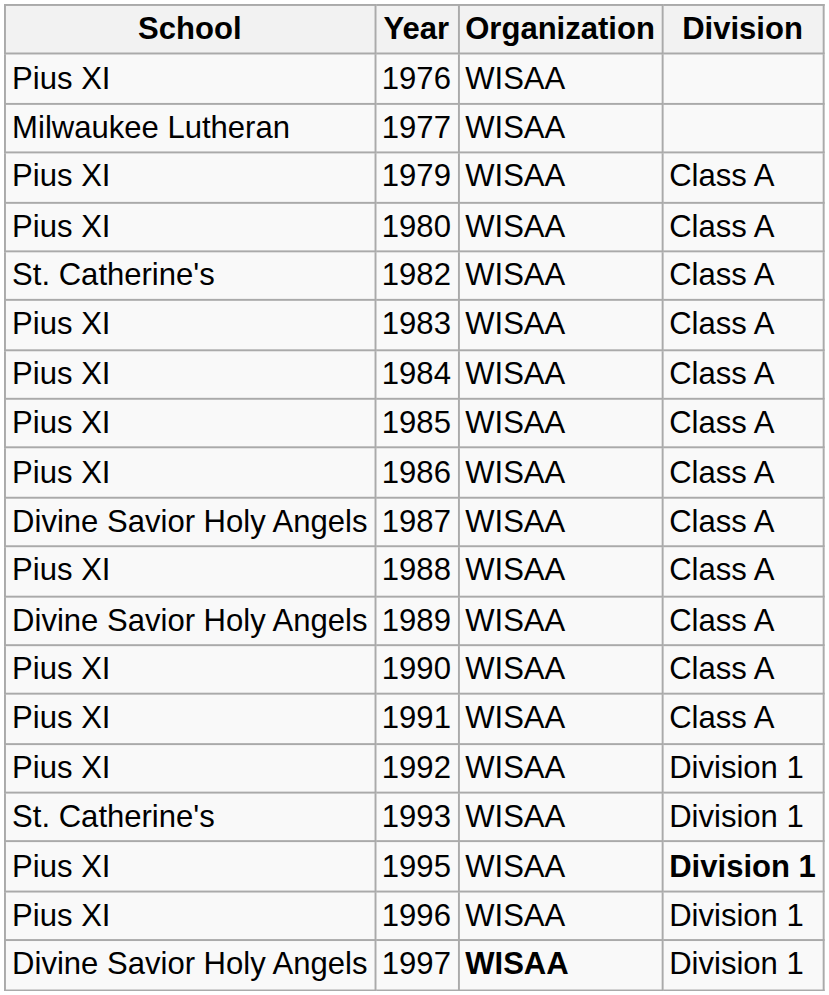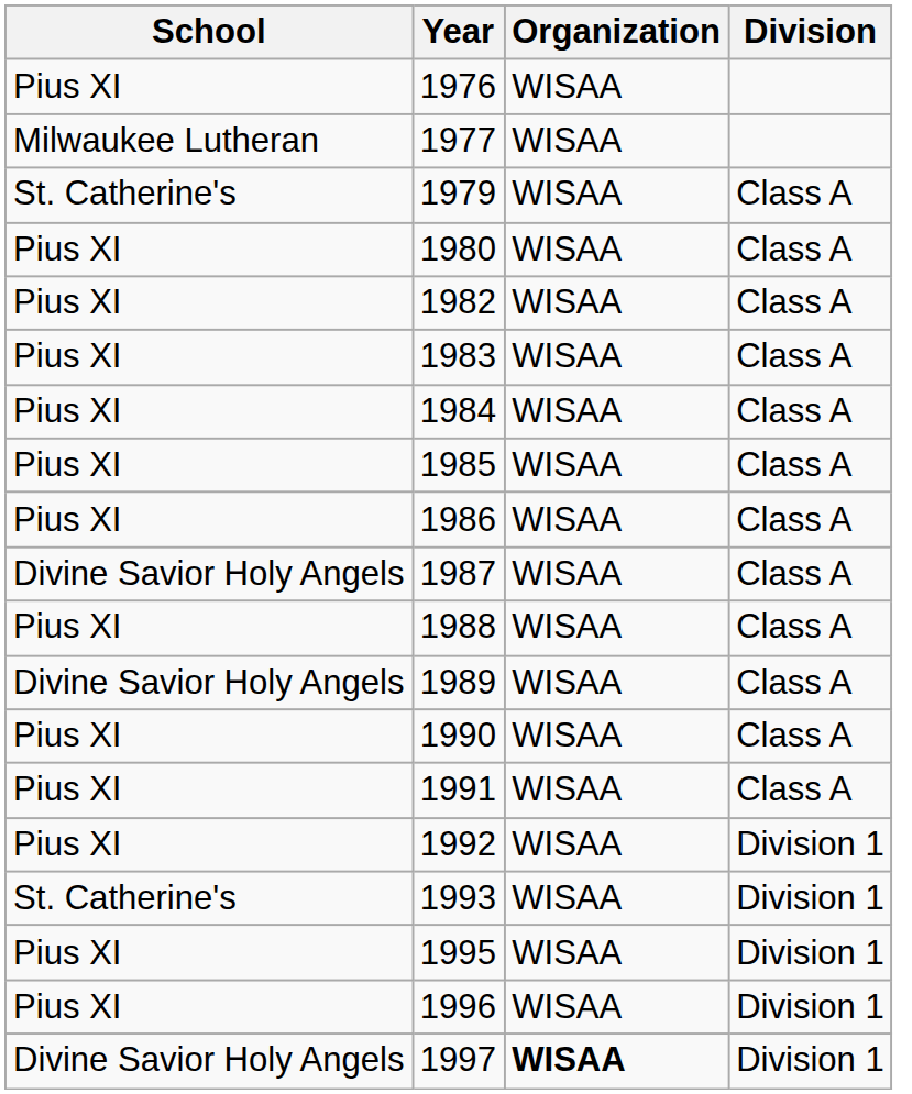1979 | School: Pius XI -> St. Catherine's
1982 | School: St. Catherine's -> Pius XI
1995 | Division: bold -> normal
